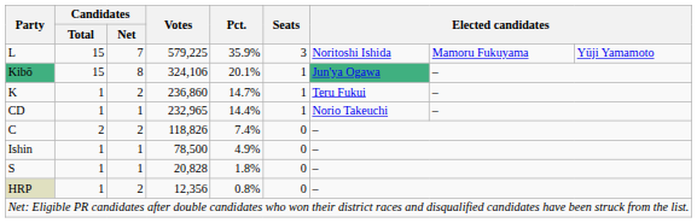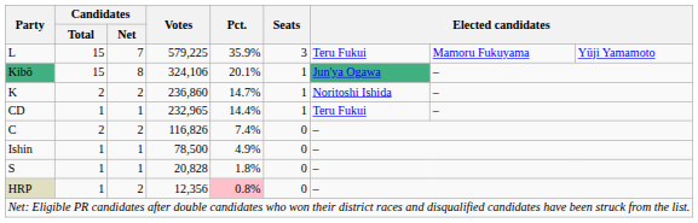L | column 7: Noritoshi Ishida -> Teru Fukui
K | Candidates / Total: 1 -> 2
K | column 7: Teru Fukui -> Noritoshi Ishida
CD | column 7: Norio Takeuchi -> Teru Fukui
C | Votes: 118,826 -> 116,826
HRP | Pct.: no background -> pink background
